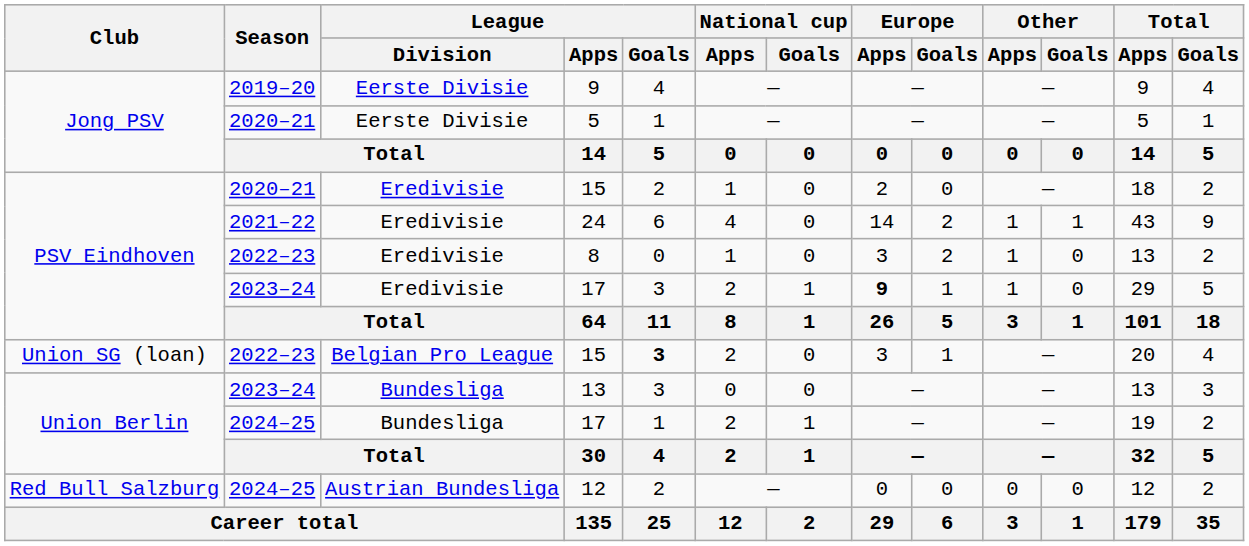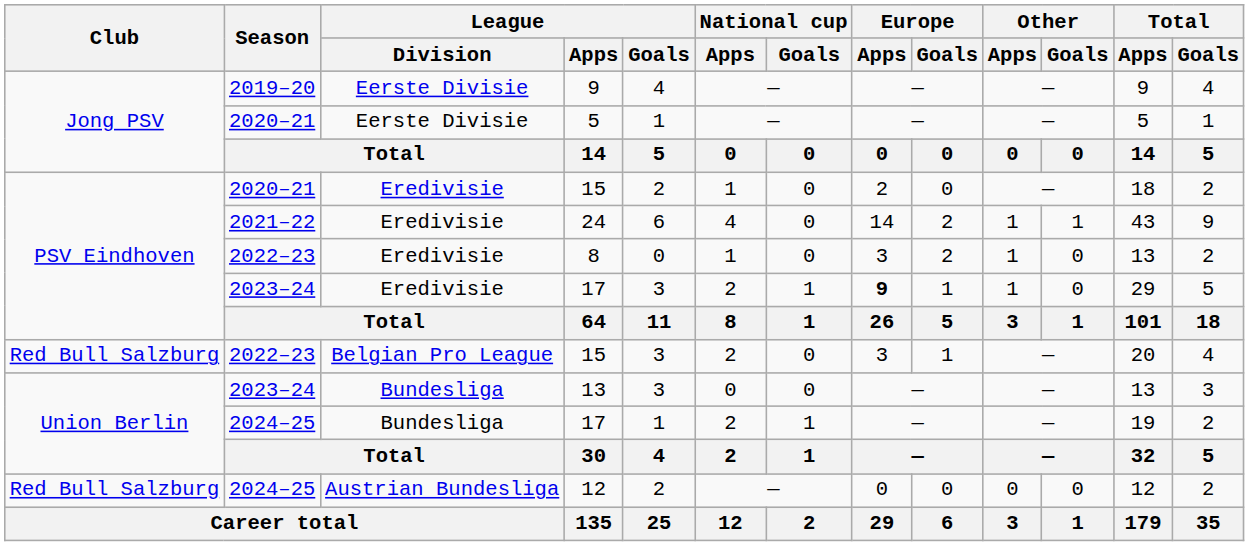2022–23 / 15 | Club: Union SG (loan) -> Red Bull Salzburg
2022–23 / 15 | League / Goals: bold -> normal
